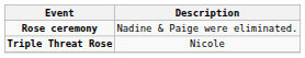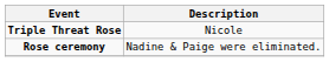rows swapped: Triple Threat Rose <-> Rose ceremony
